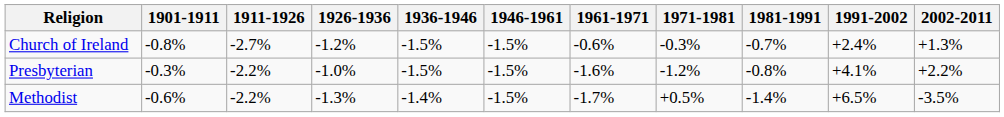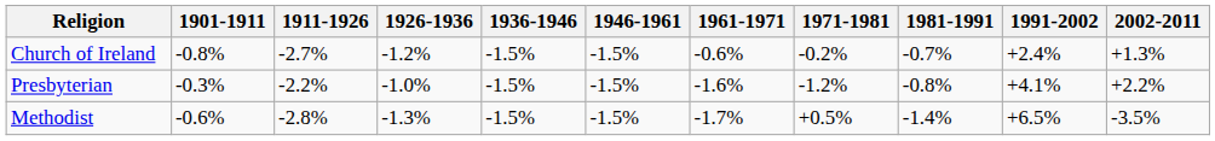Church of Ireland | 1971-1981: -0.3% -> -0.2%
Methodist | 1911-1926: -2.2% -> -2.8%
Methodist | 1936-1946: -1.4% -> -1.5%
